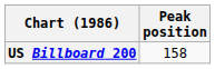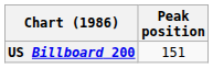US Billboard 200 | Peak position: 158 -> 151
